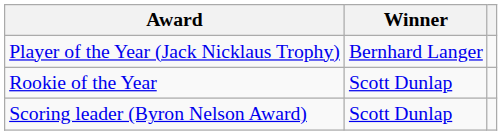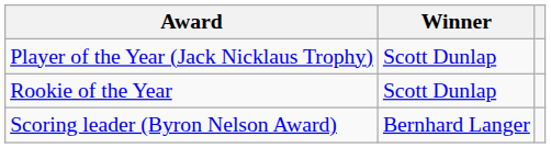Player of the Year (Jack Nicklaus Trophy) | Winner: Bernhard Langer -> Scott Dunlap
Scoring leader (Byron Nelson Award) | Winner: Scott Dunlap -> Bernhard Langer
